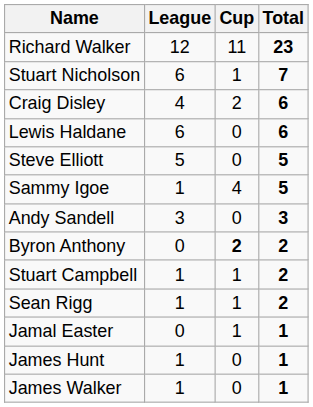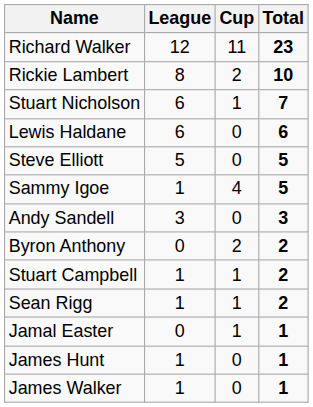+ row: Rickie Lambert | 8 | 2 | 10
- row: Craig Disley | 4 | 2 | 6
Byron Anthony | Cup: bold -> normal
